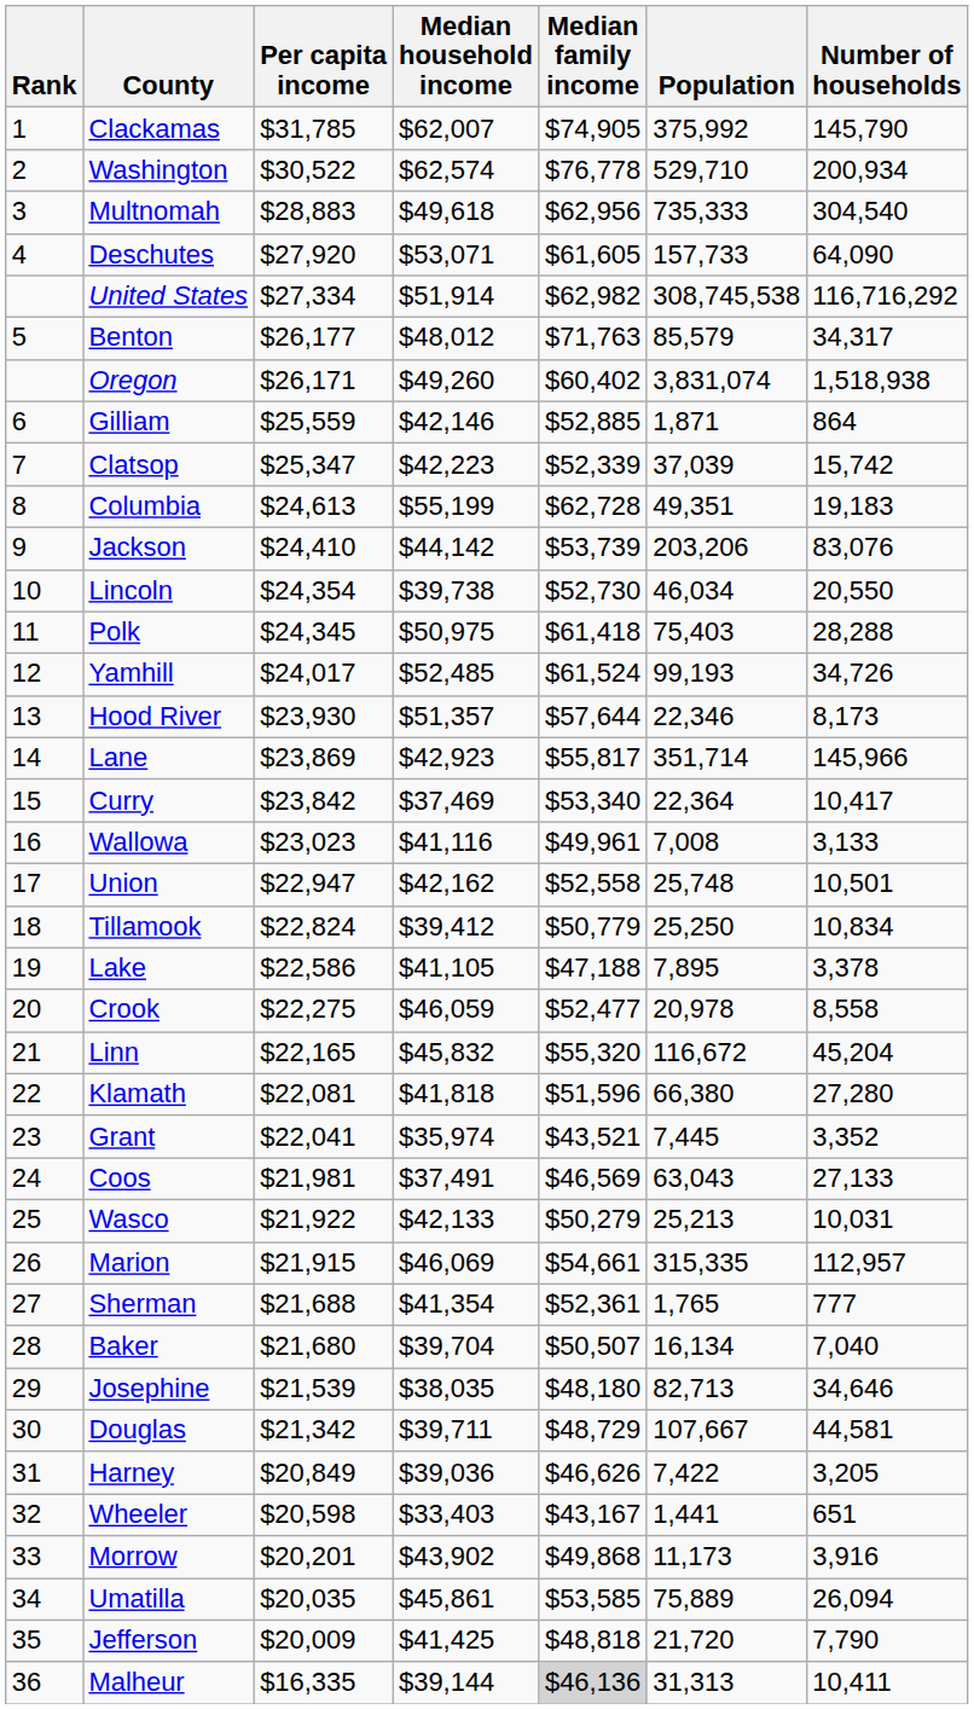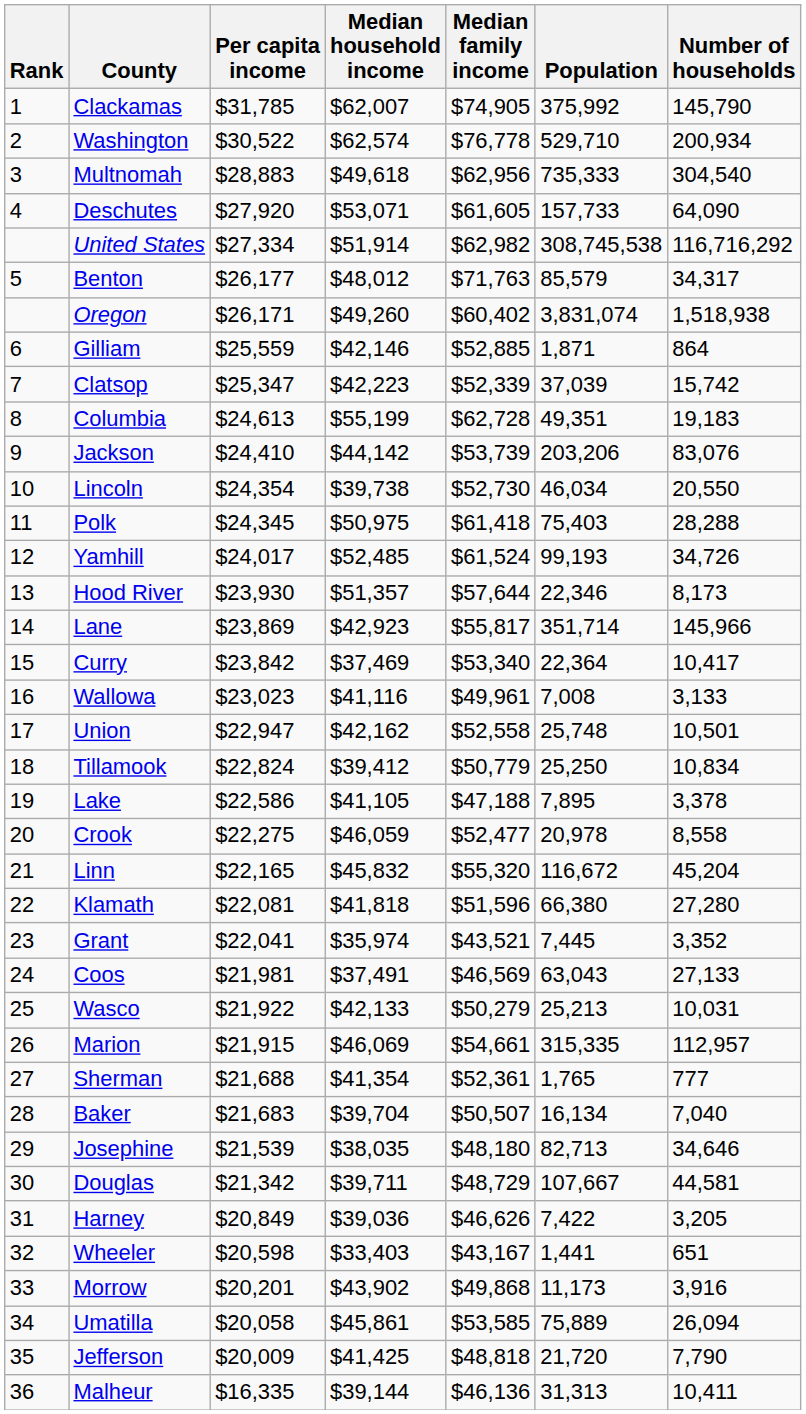Baker | Per capita income: $21,680 -> $21,683
Umatilla | Per capita income: $20,035 -> $20,058
Malheur | Median family income: lightgrey background -> no background
